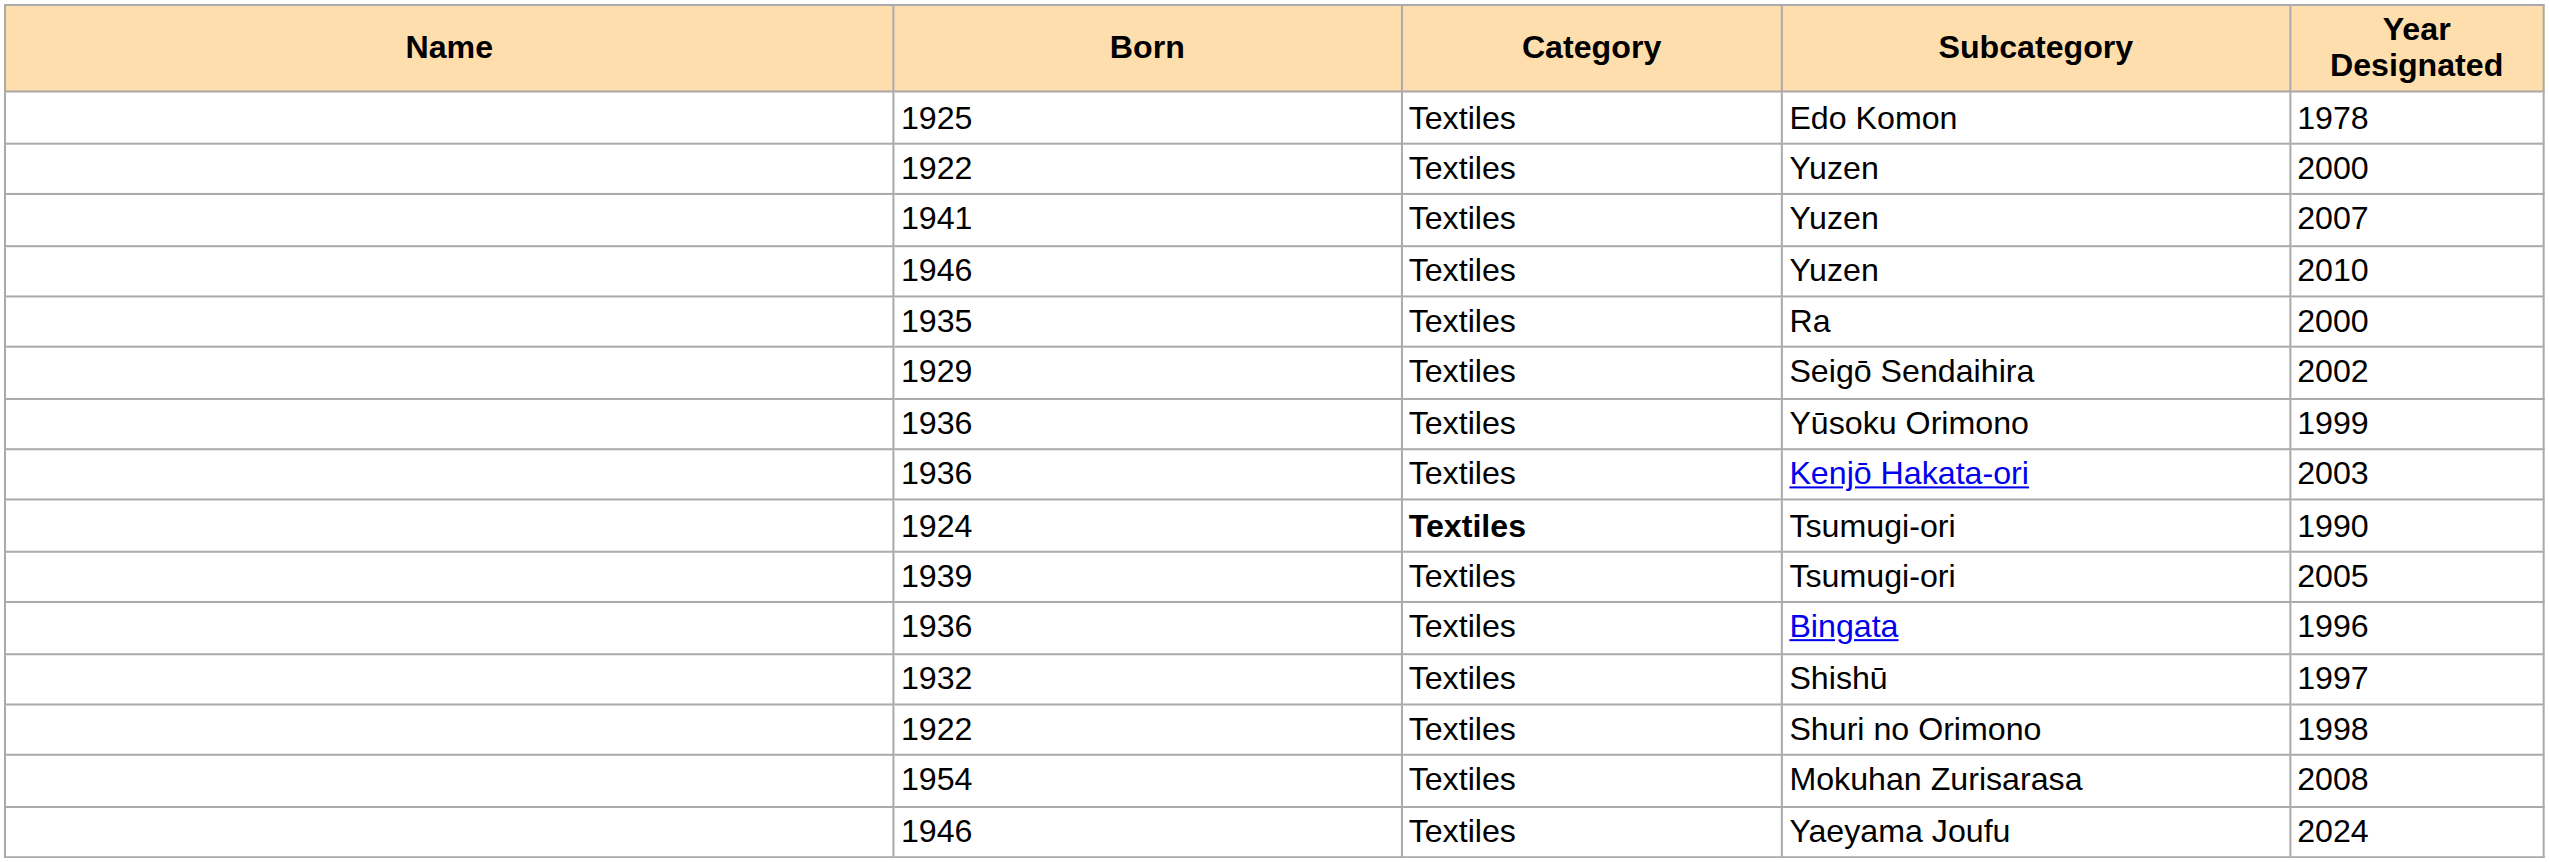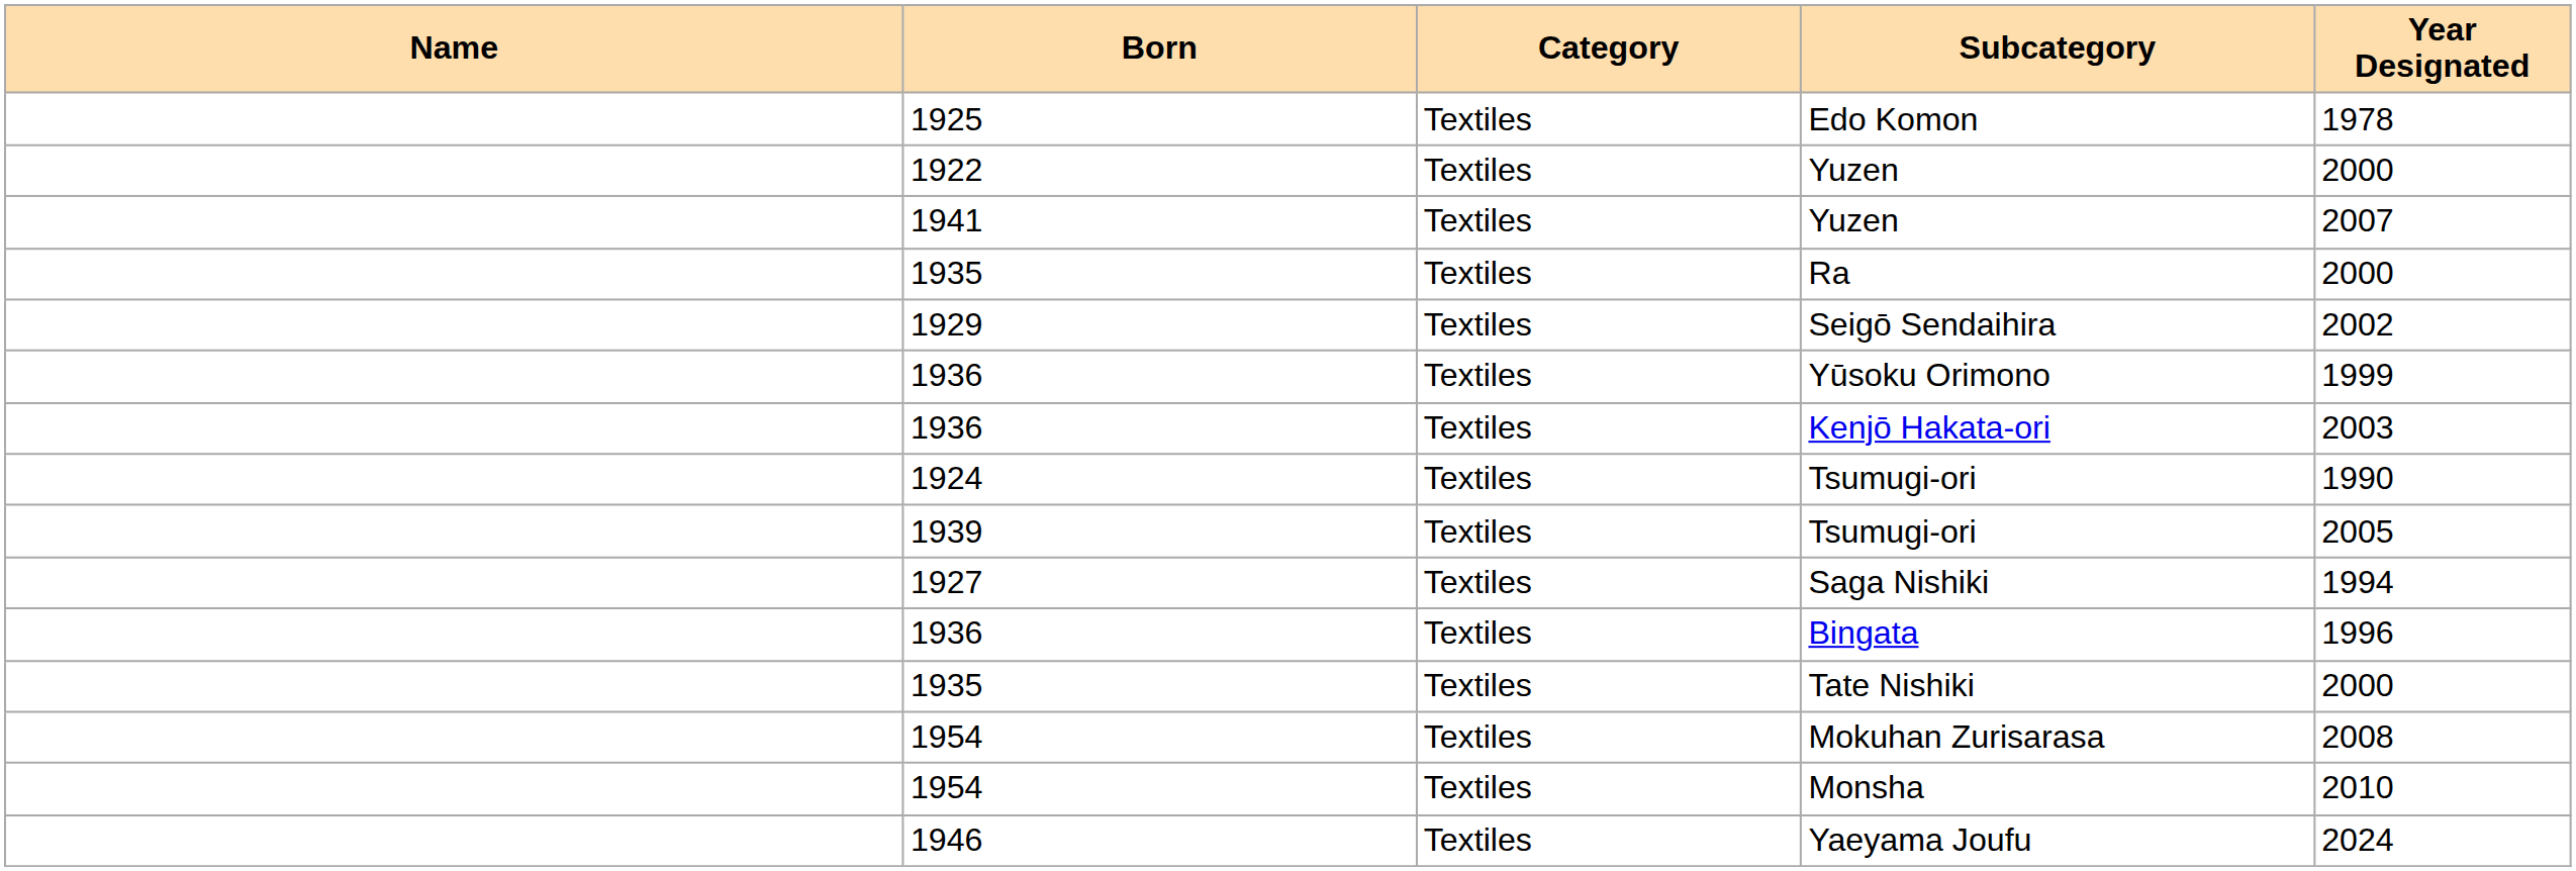- row: 1946 | Textiles | Yuzen | 2010
1924 / Tsumugi-ori | Category: bold -> normal
+ row: 1927 | Textiles | Saga Nishiki | 1994
- row: 1932 | Textiles | Shishū | 1997
- row: 1922 | Textiles | Shuri no Orimono | 1998
+ row: 1935 | Textiles | Tate Nishiki | 2000
+ row: 1954 | Textiles | Monsha | 2010
